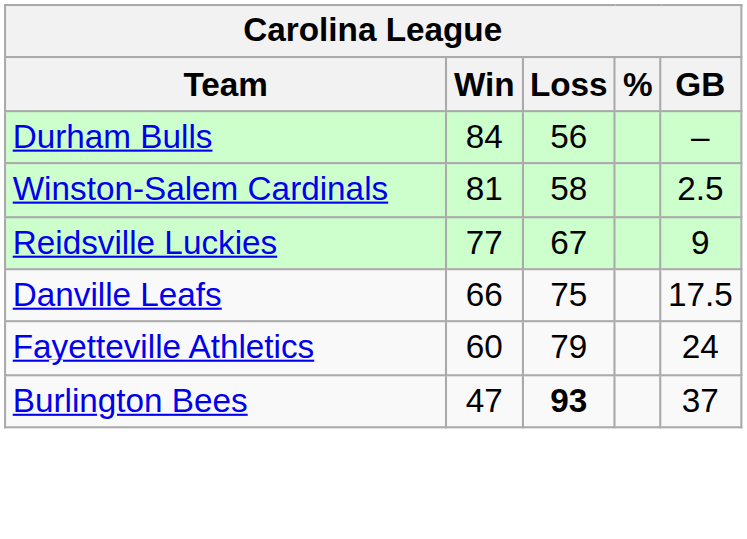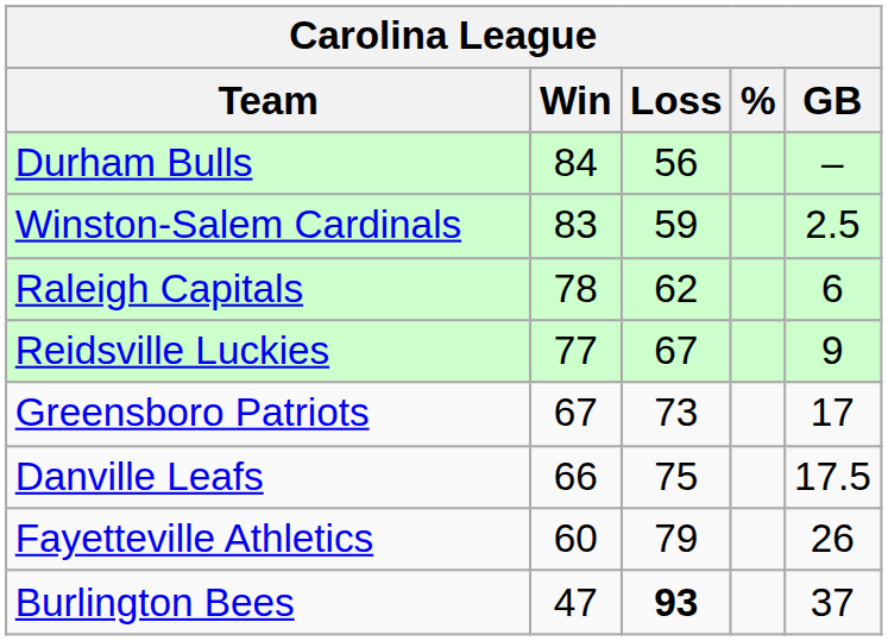Winston-Salem Cardinals | Win: 81 -> 83
Winston-Salem Cardinals | Loss: 58 -> 59
+ row: Raleigh Capitals | 78 | 62 | 6
+ row: Greensboro Patriots | 67 | 73 | 17
Fayetteville Athletics | GB: 24 -> 26
